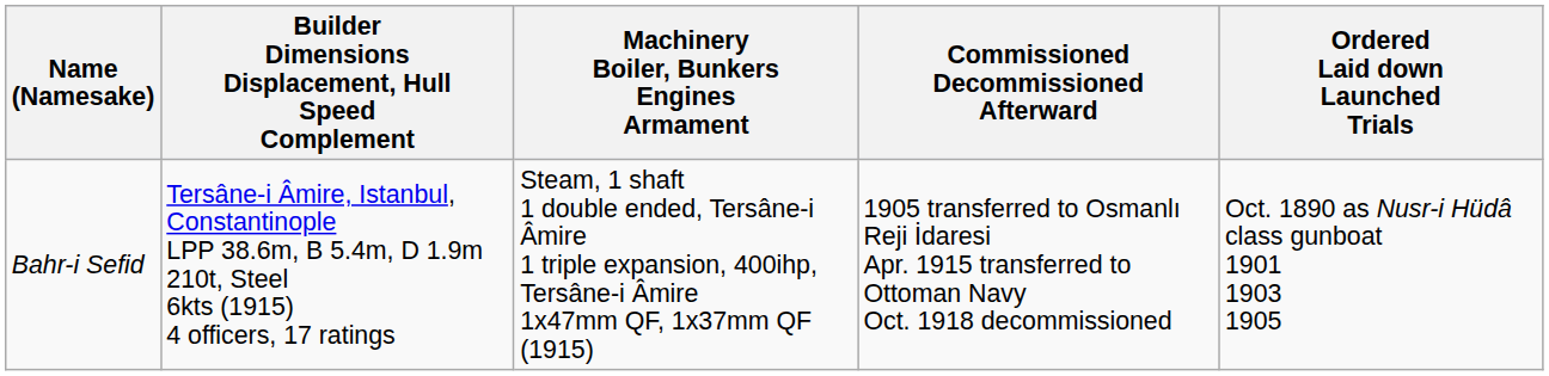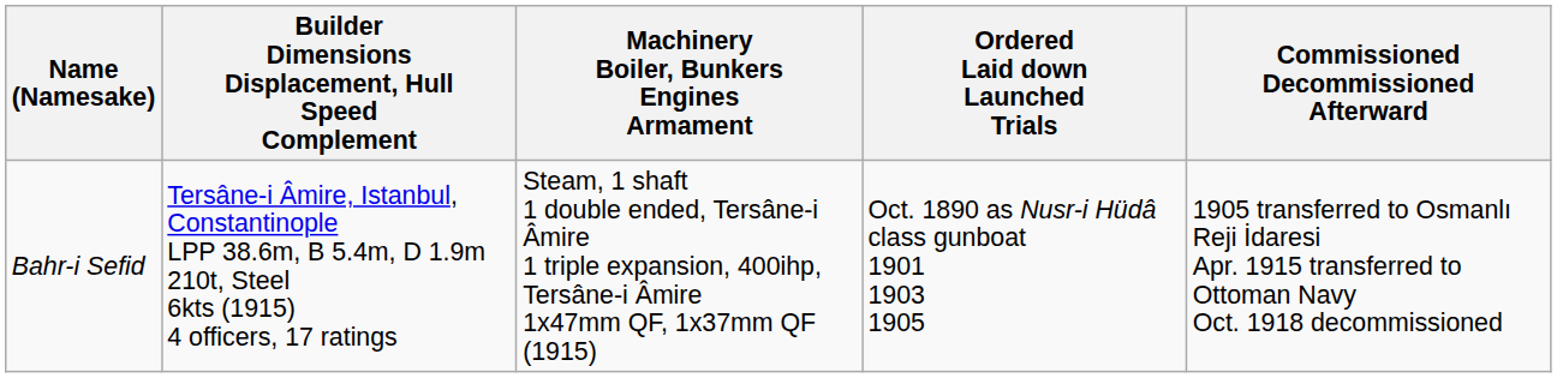columns swapped: Ordered Laid down Launched Trials <-> Commissioned Decommissioned Afterward
